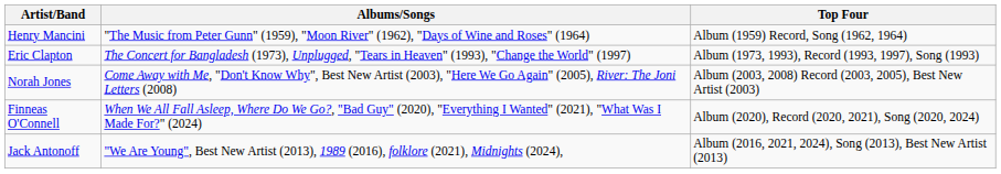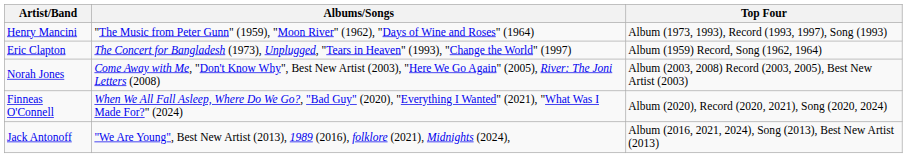Henry Mancini | Top Four: Album (1959) Record, Song (1962, 1964) -> Album (1973, 1993), Record (1993, 1997), Song (1993)
Eric Clapton | Top Four: Album (1973, 1993), Record (1993, 1997), Song (1993) -> Album (1959) Record, Song (1962, 1964)
